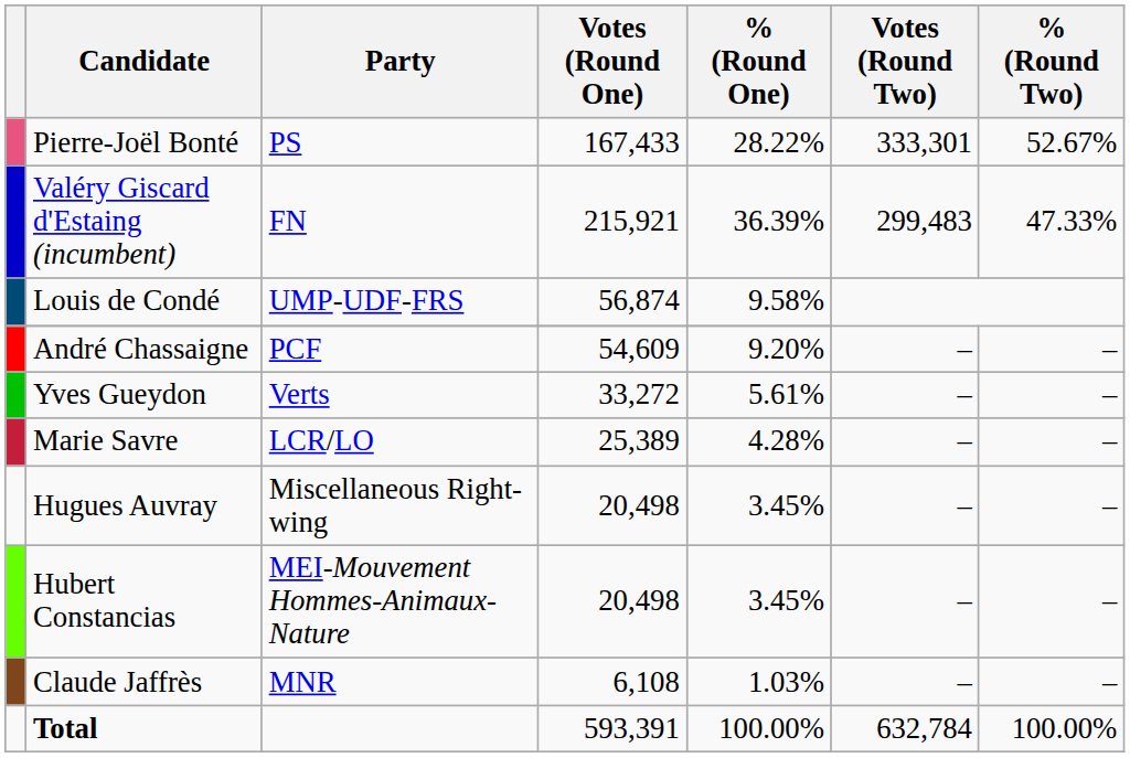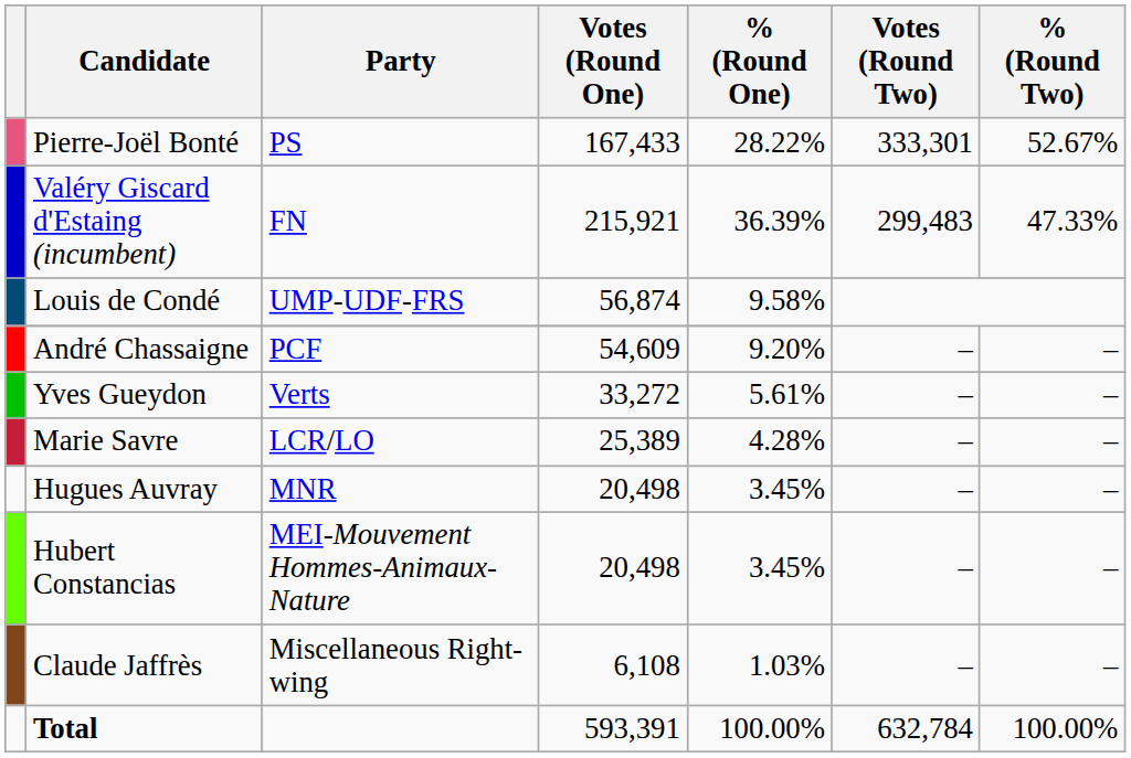Hugues Auvray | Party: Miscellaneous Right-wing -> MNR
Claude Jaffrès | Party: MNR -> Miscellaneous Right-wing
